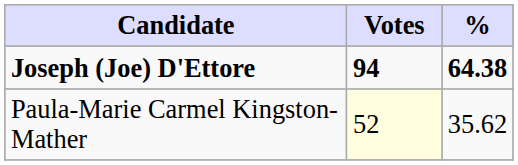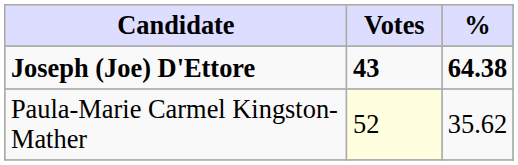Joseph (Joe) D'Ettore | Votes: 94 -> 43
